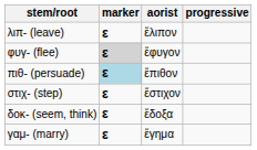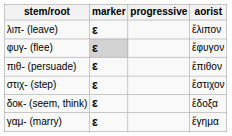columns swapped: progressive <-> aorist
πιθ- (persuade) | marker: lightblue background -> no background
